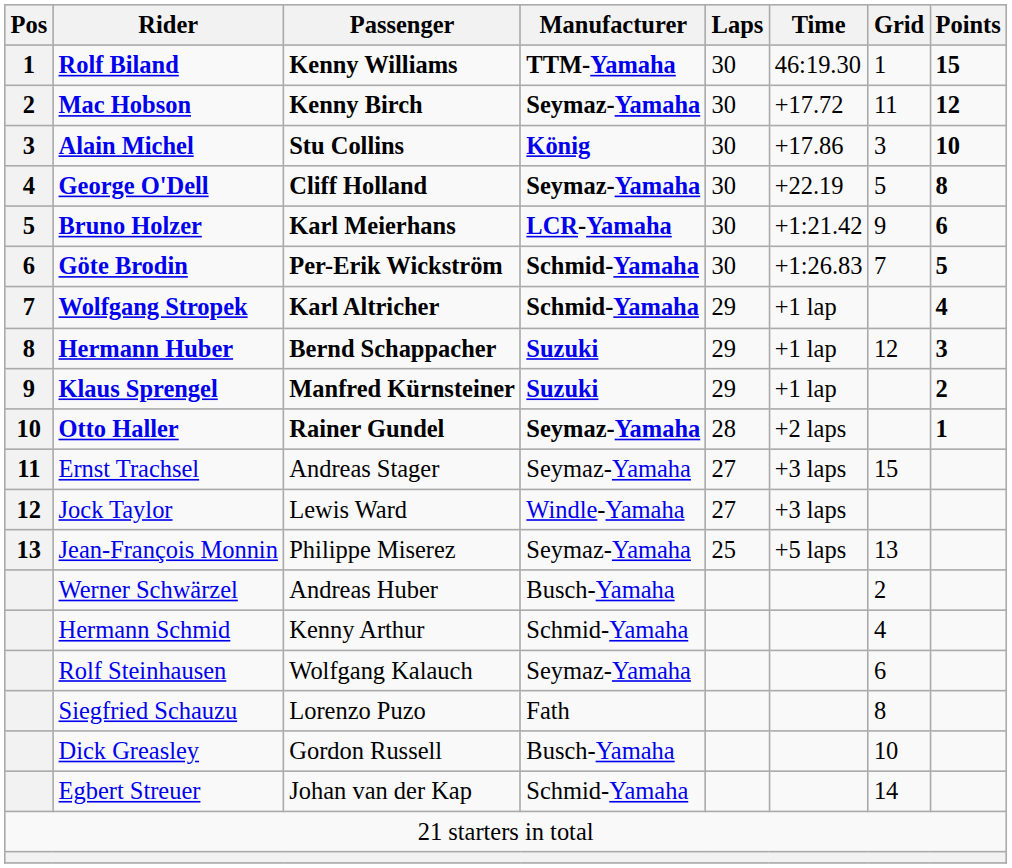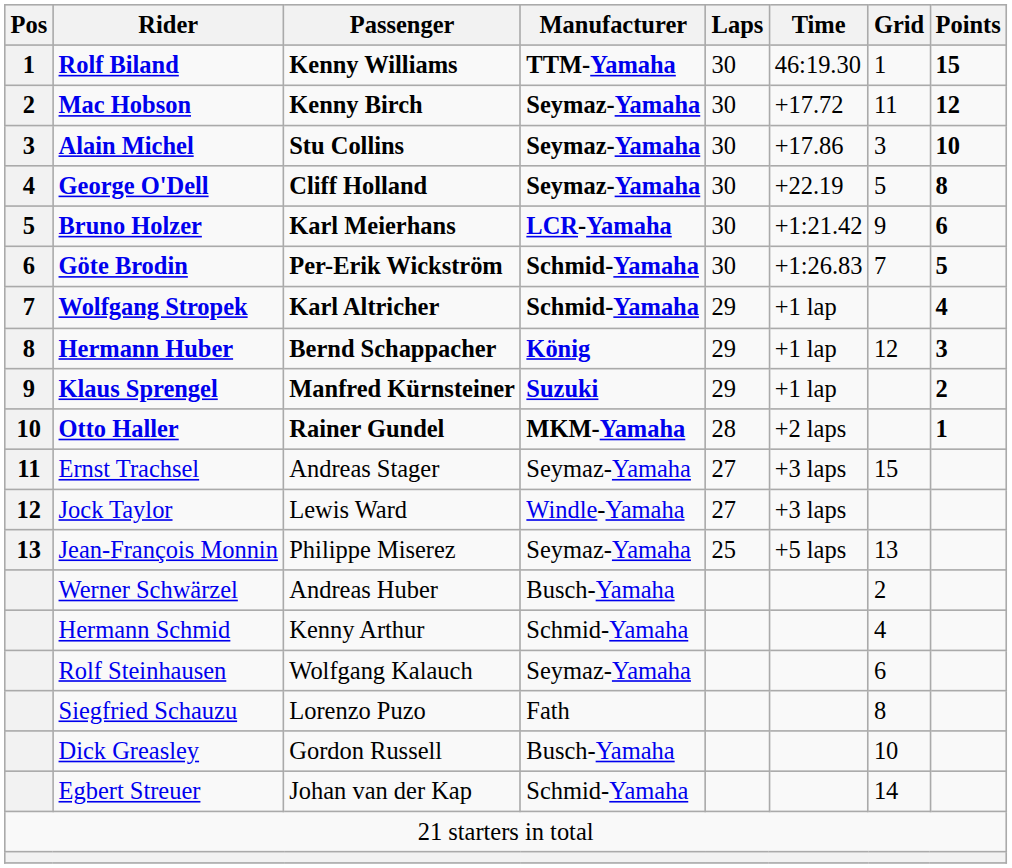Alain Michel | Manufacturer: König -> Seymaz-Yamaha
Hermann Huber | Manufacturer: Suzuki -> König
Otto Haller | Manufacturer: Seymaz-Yamaha -> MKM-Yamaha
